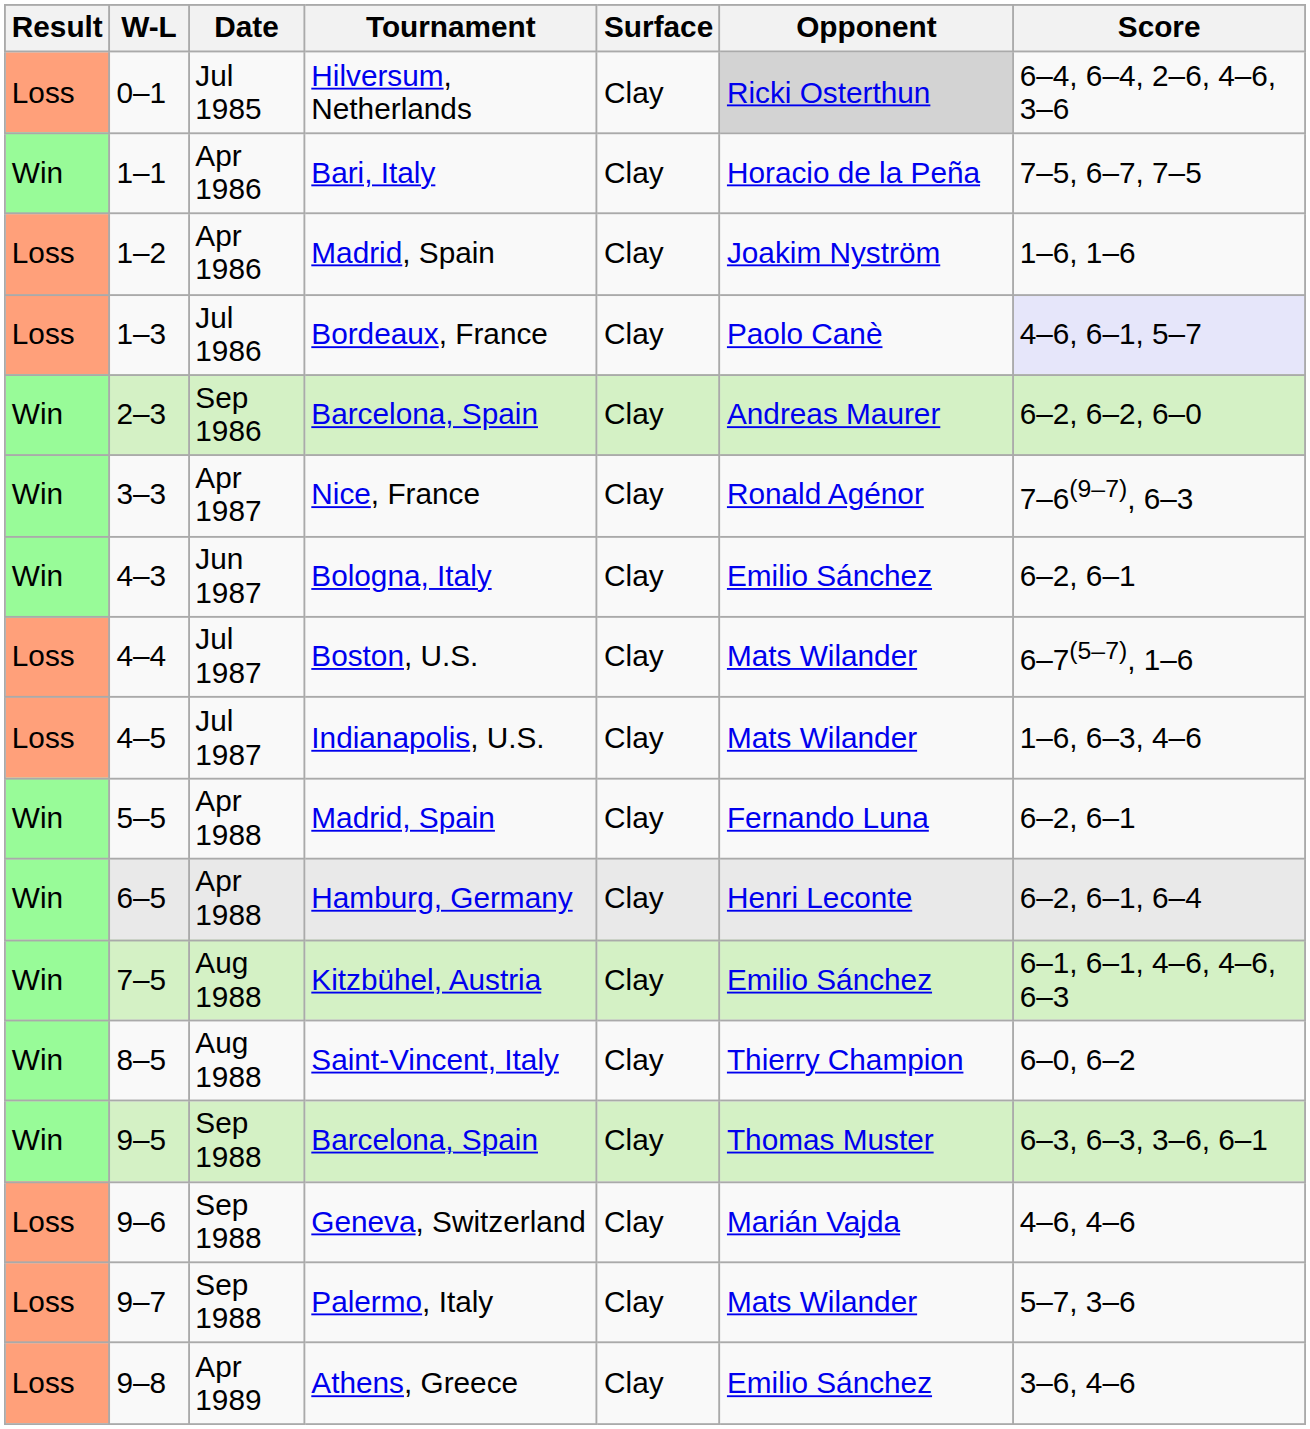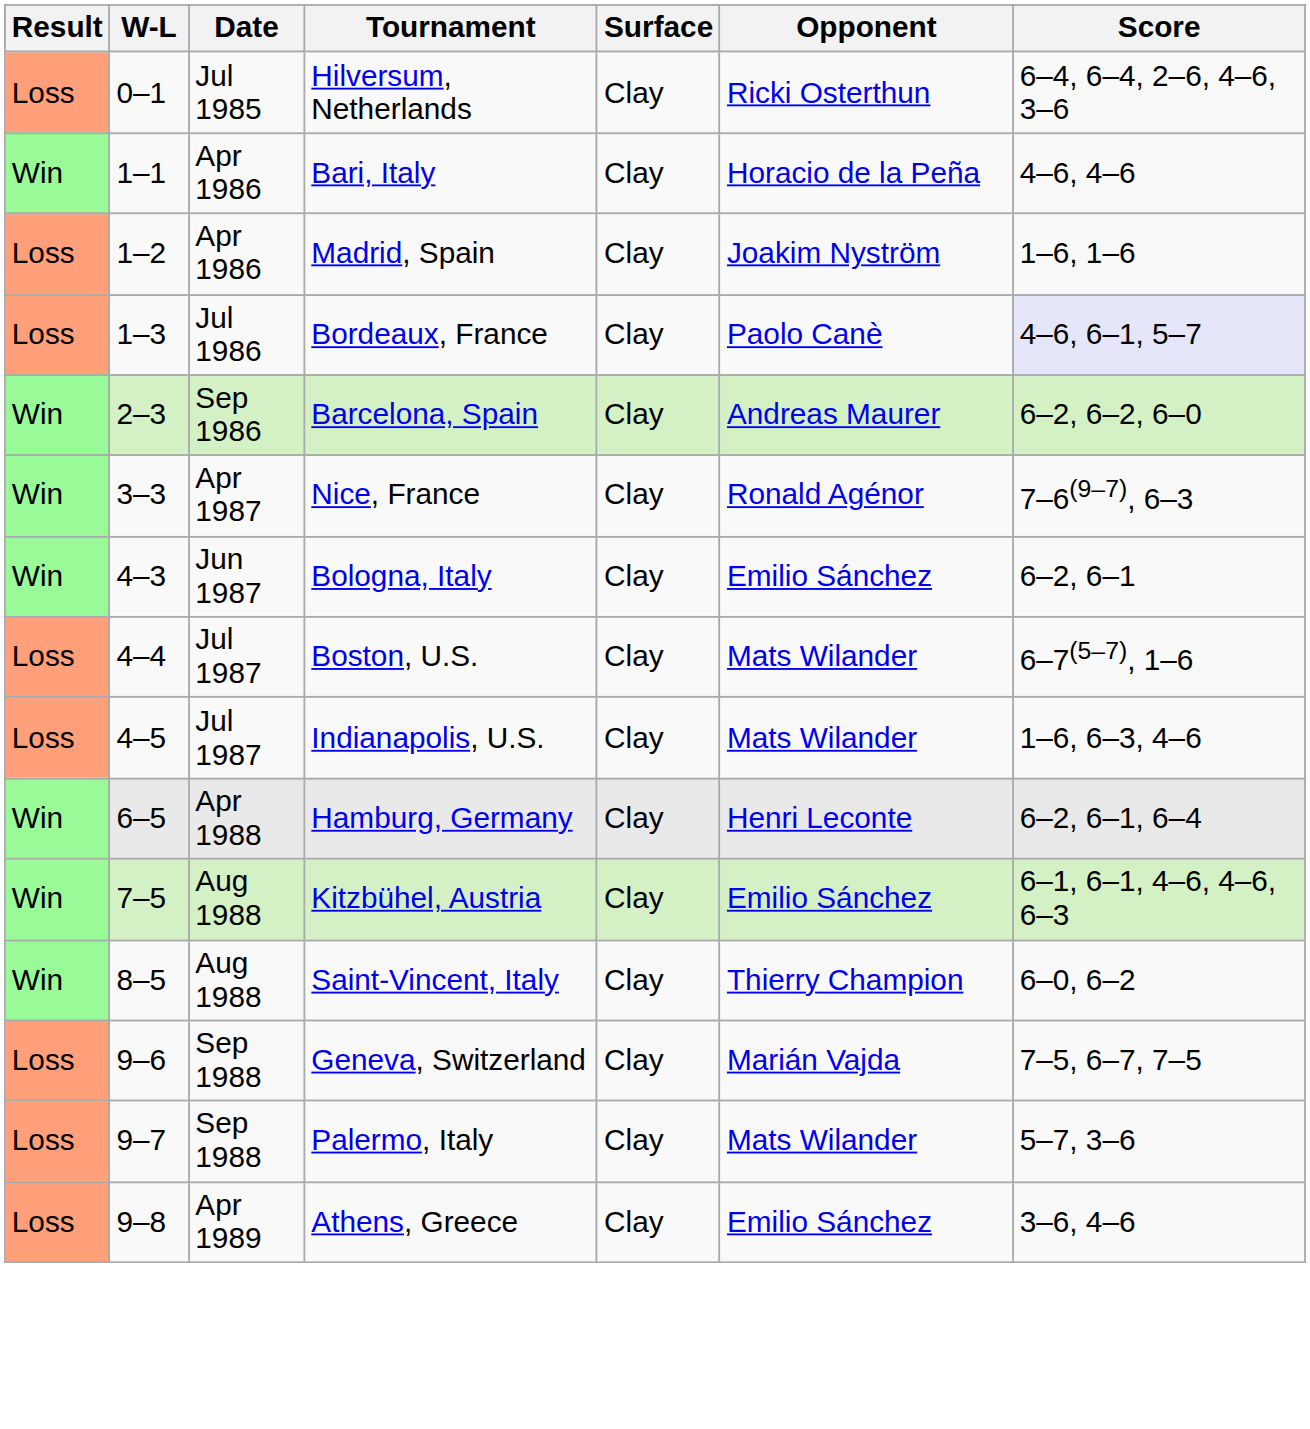0–1 | Opponent: lightgrey background -> no background
1–1 | Score: 7–5, 6–7, 7–5 -> 4–6, 4–6
- row: Win | 5–5 | Apr 1988 | Madrid, Spain | Clay | Fernando Luna | 6–2, 6–1
- row: Win | 9–5 | Sep 1988 | Barcelona, Spain | Clay | Thomas Muster | 6–3, 6–3, 3–6, 6–1
9–6 | Score: 4–6, 4–6 -> 7–5, 6–7, 7–5
